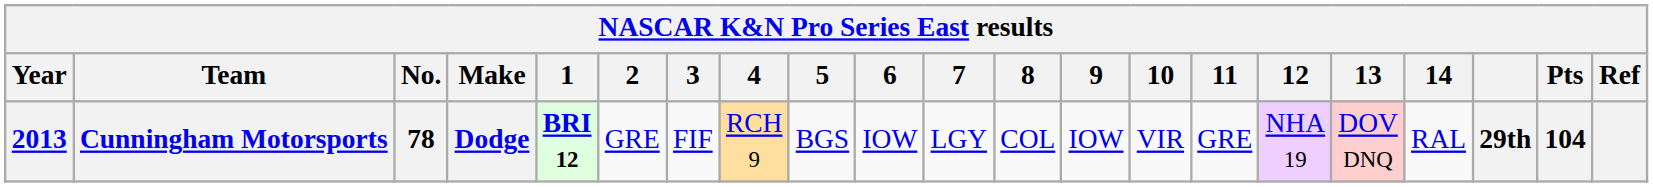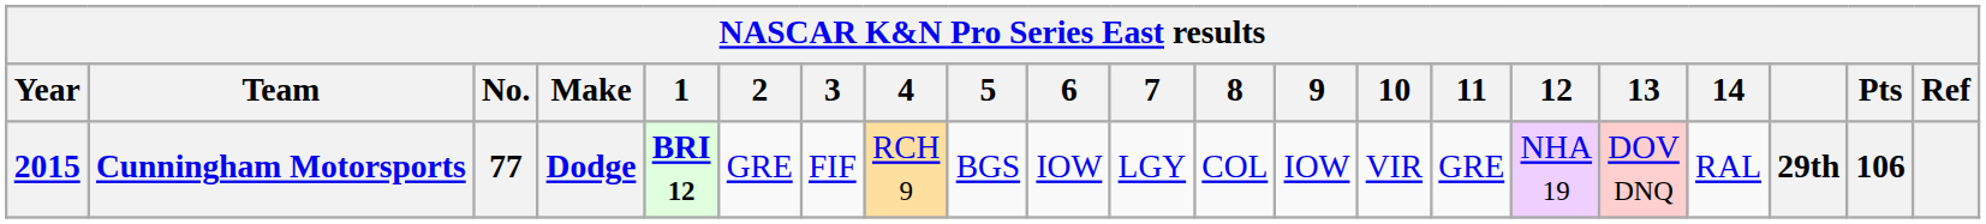Cunningham Motorsports | Year: 2013 -> 2015
Cunningham Motorsports | No.: 78 -> 77
Cunningham Motorsports | Pts: 104 -> 106
